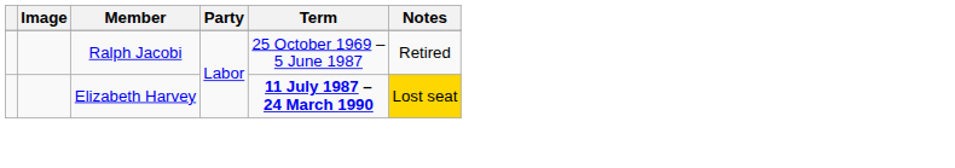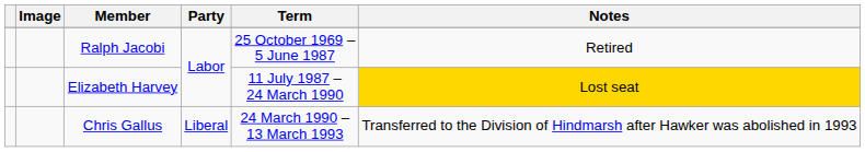Elizabeth Harvey | Term: bold -> normal
+ row: Chris Gallus | Liberal | 24 March 1990 – 13 March 1993 | Transferred to the Division of Hindmarsh after Hawker was abolished in 1993
